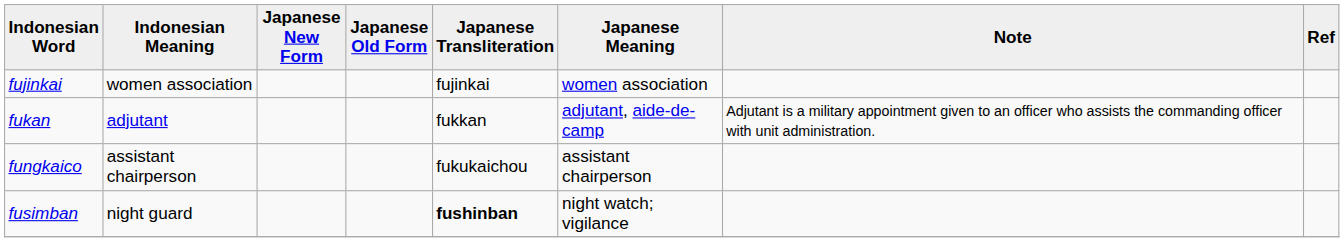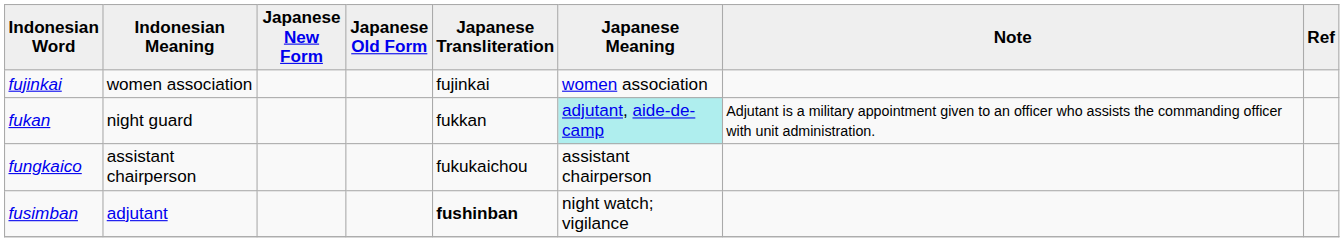fukan | Indonesian Meaning: adjutant -> night guard
fukan | Japanese Meaning: no background -> paleturquoise background
fusimban | Indonesian Meaning: night guard -> adjutant
